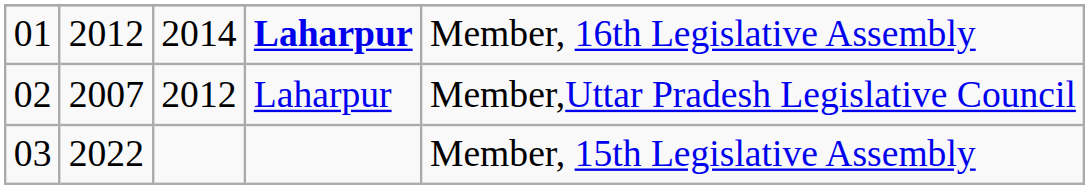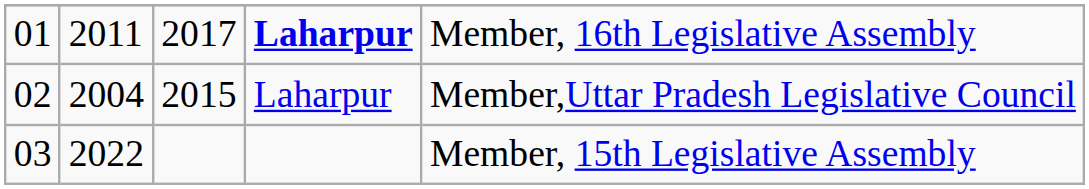01 | column 2: 2012 -> 2011
01 | column 3: 2014 -> 2017
02 | column 2: 2007 -> 2004
02 | column 3: 2012 -> 2015
